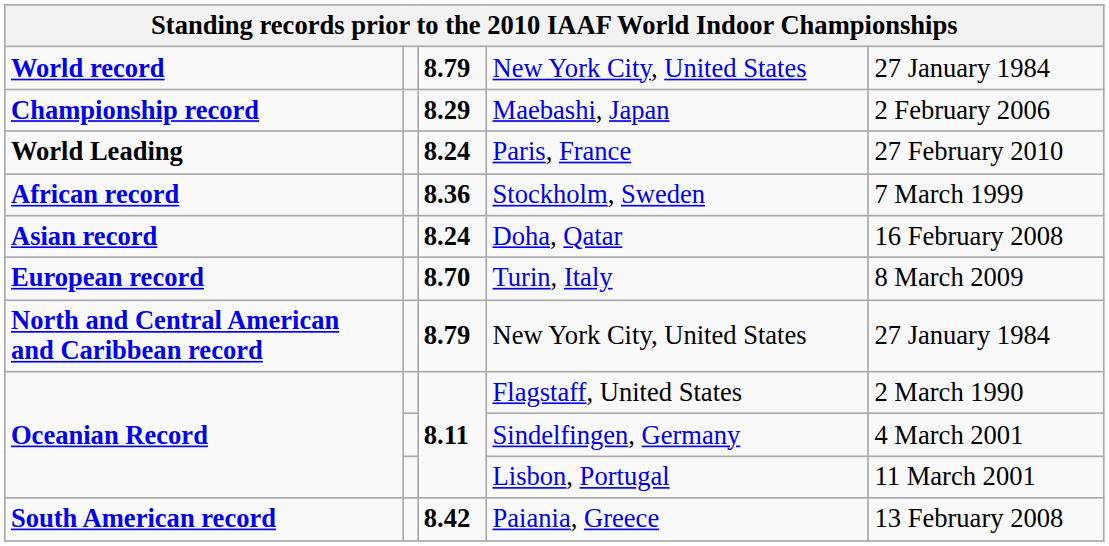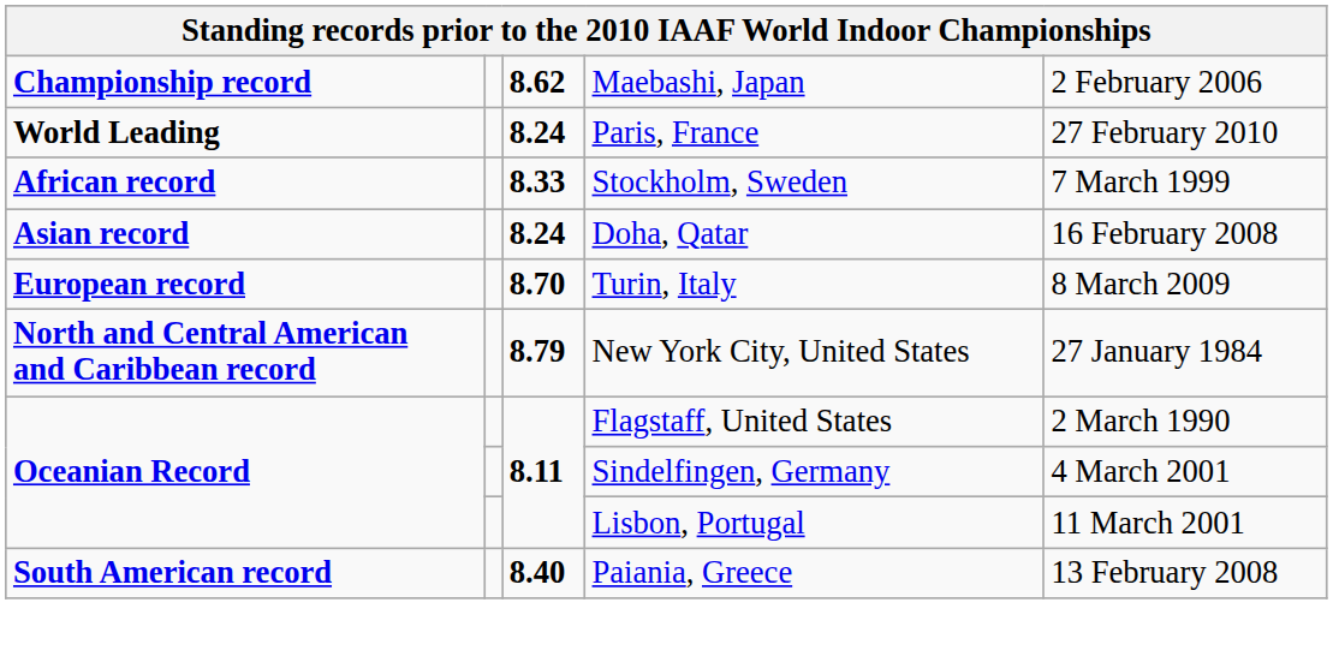- row: World record | 8.79 | New York City, United States | 27 January 1984
Maebashi, Japan | column 3: 8.29 -> 8.62
Stockholm, Sweden | column 3: 8.36 -> 8.33
Paiania, Greece | column 3: 8.42 -> 8.40
